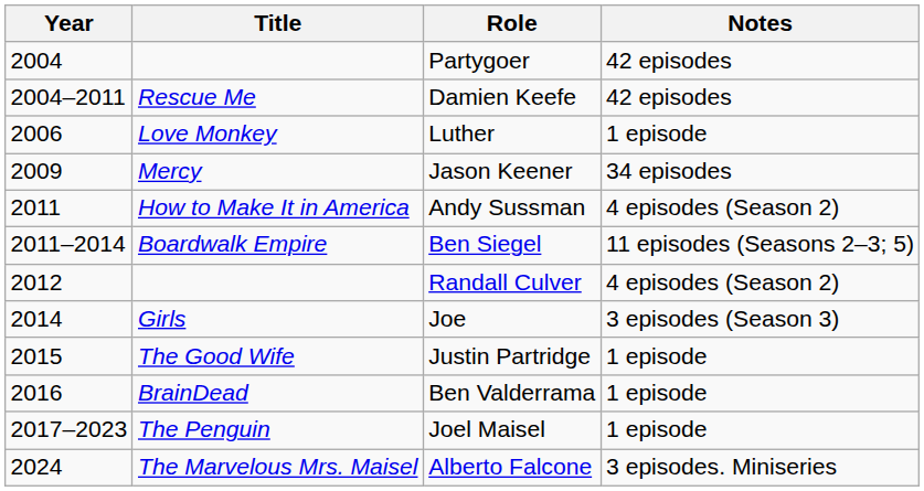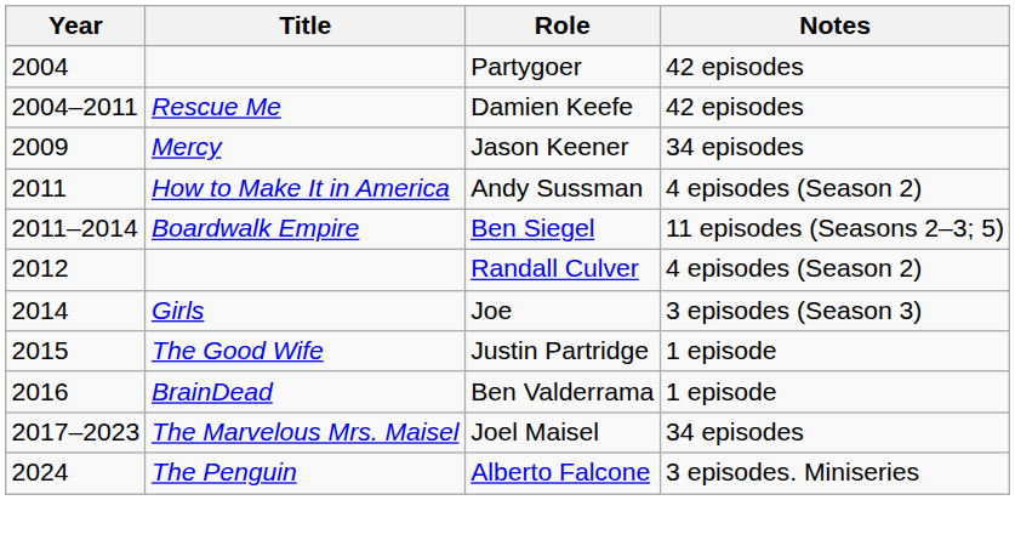- row: 2006 | Love Monkey | Luther | 1 episode
Joel Maisel | Title: The Penguin -> The Marvelous Mrs. Maisel
Joel Maisel | Notes: 1 episode -> 34 episodes
Alberto Falcone | Title: The Marvelous Mrs. Maisel -> The Penguin
